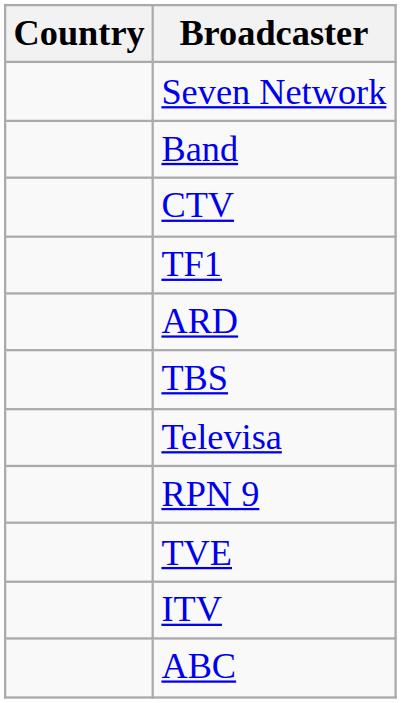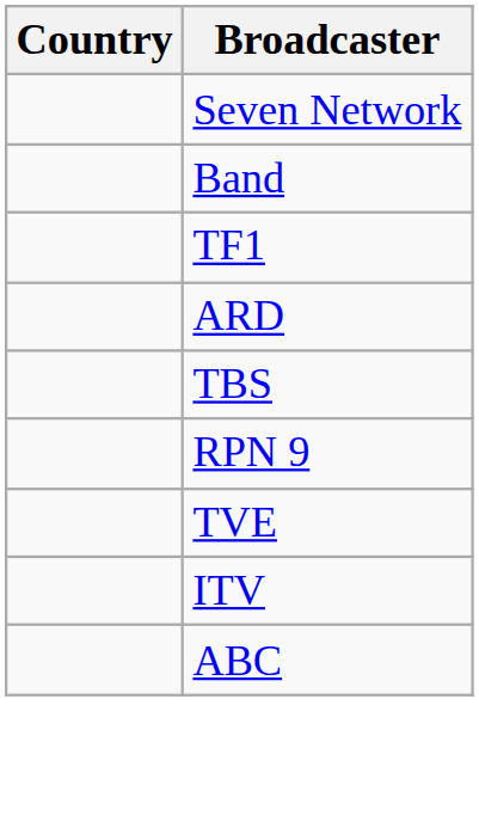- row: CTV
- row: Televisa
